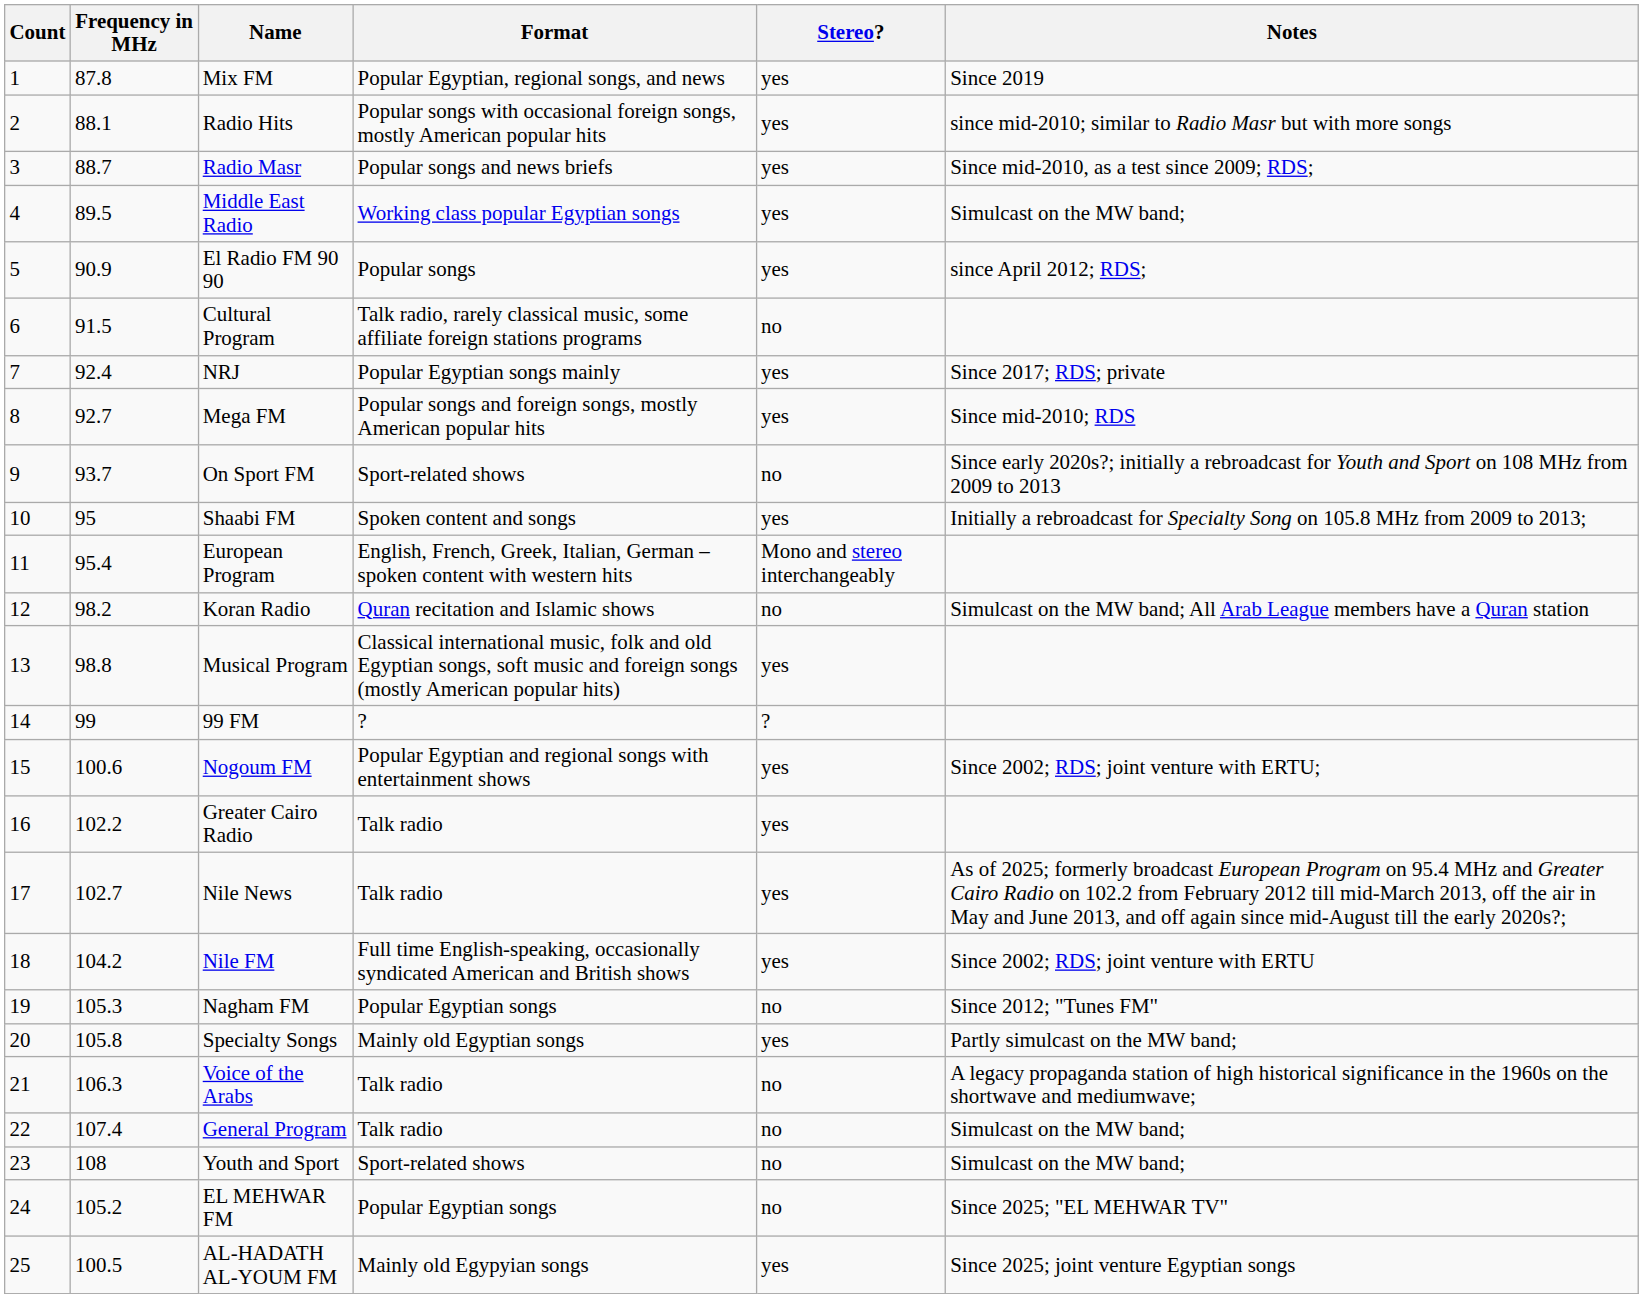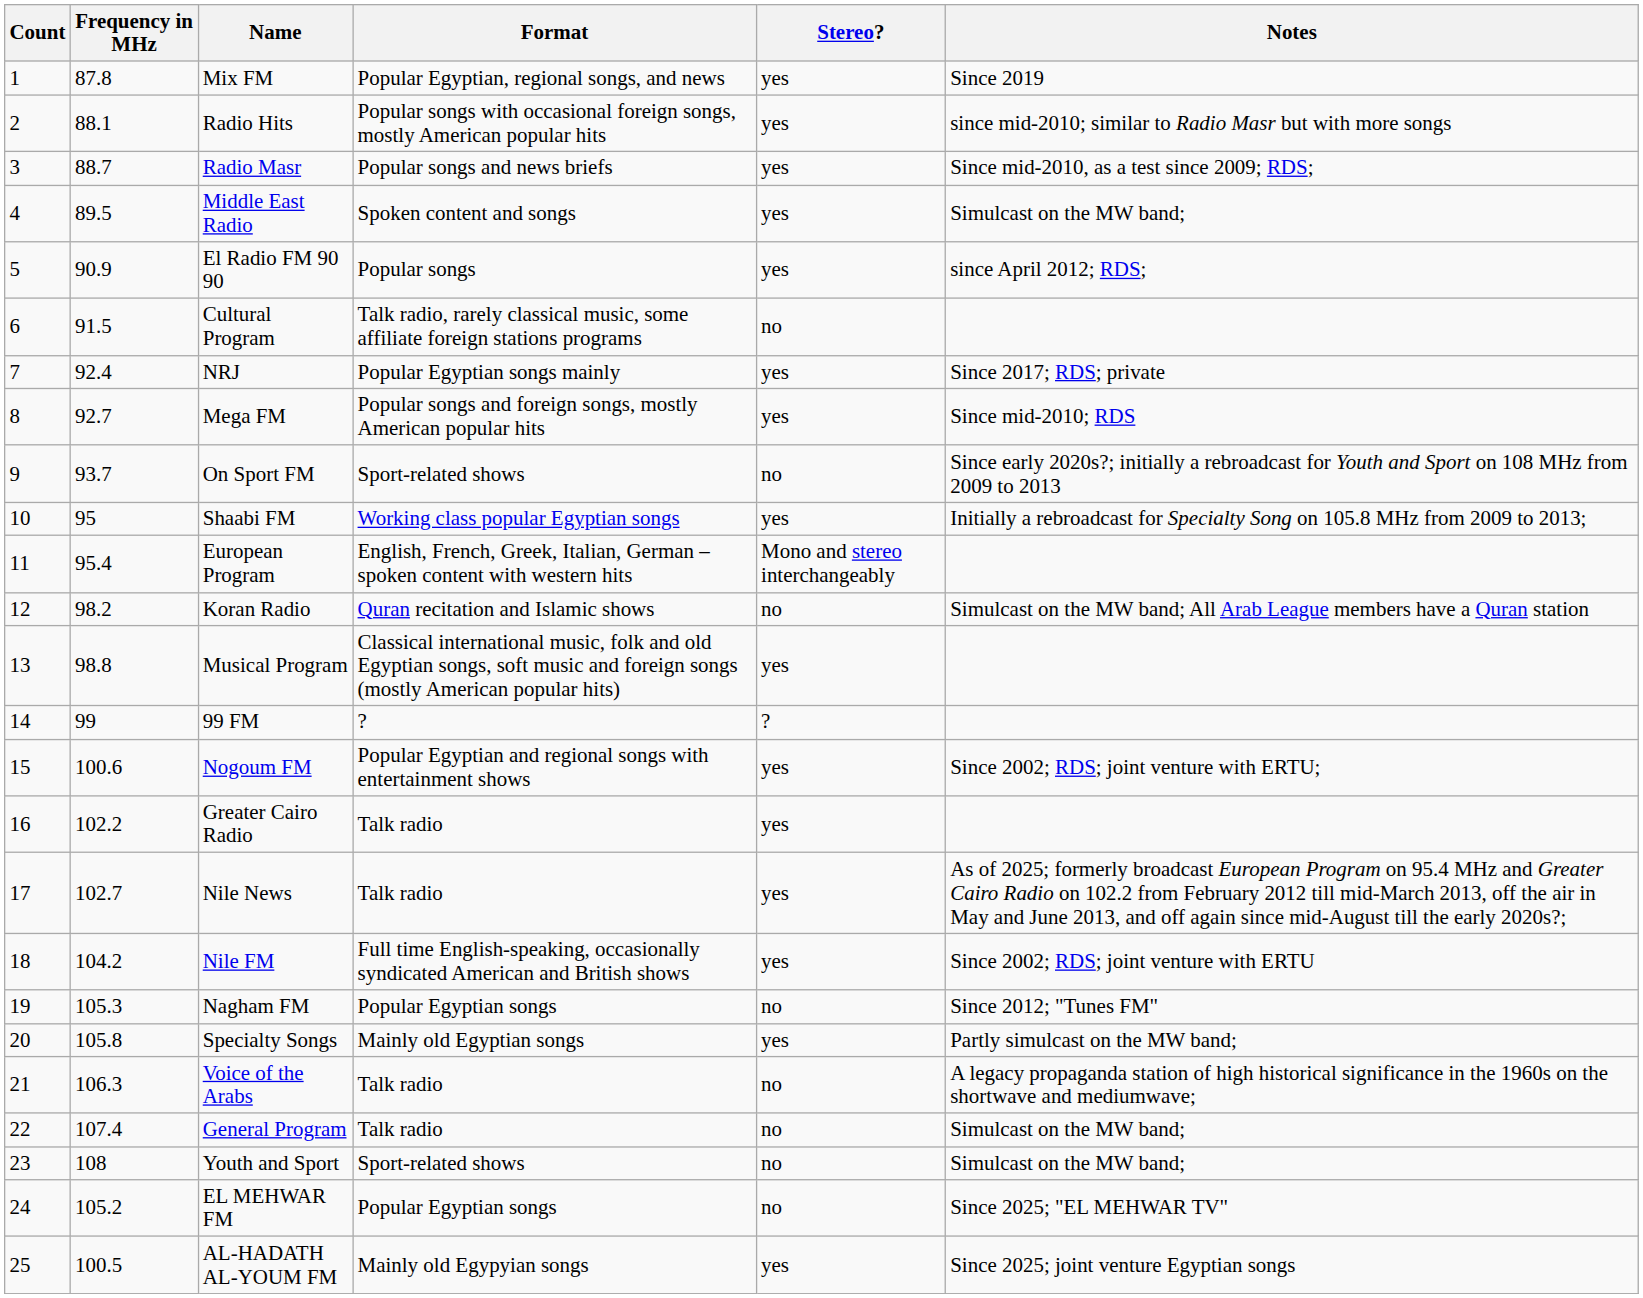Middle East Radio | Format: Working class popular Egyptian songs -> Spoken content and songs
Shaabi FM | Format: Spoken content and songs -> Working class popular Egyptian songs
